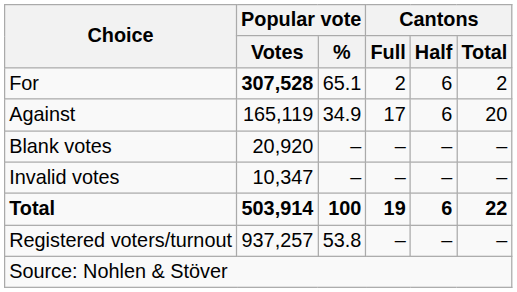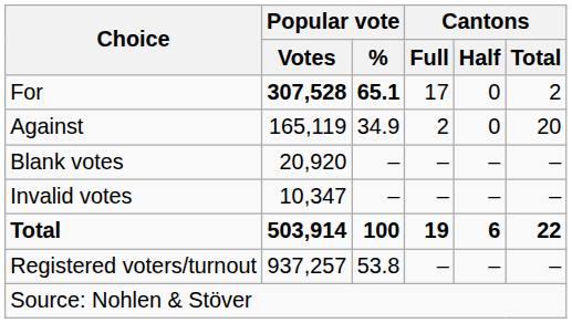For | Popular vote / %: normal -> bold
For | Cantons / Full: 2 -> 17
For | Cantons / Half: 6 -> 0
Against | Cantons / Full: 17 -> 2
Against | Cantons / Half: 6 -> 0
